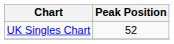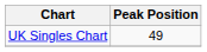UK Singles Chart | Peak Position: 52 -> 49
